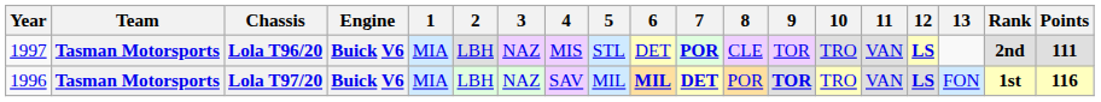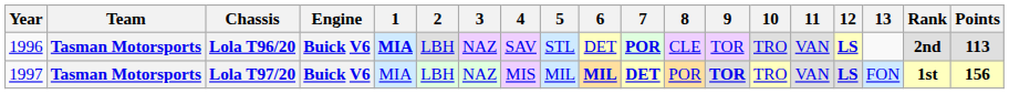Lola T96/20 | Year: 1997 -> 1996
Lola T96/20 | 1: normal -> bold
Lola T96/20 | 4: MIS -> SAV
Lola T96/20 | Points: 111 -> 113
Lola T97/20 | Year: 1996 -> 1997
Lola T97/20 | 4: SAV -> MIS
Lola T97/20 | Points: 116 -> 156
